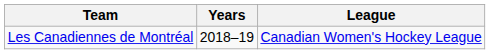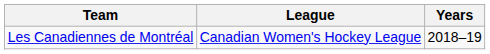columns swapped: League <-> Years
